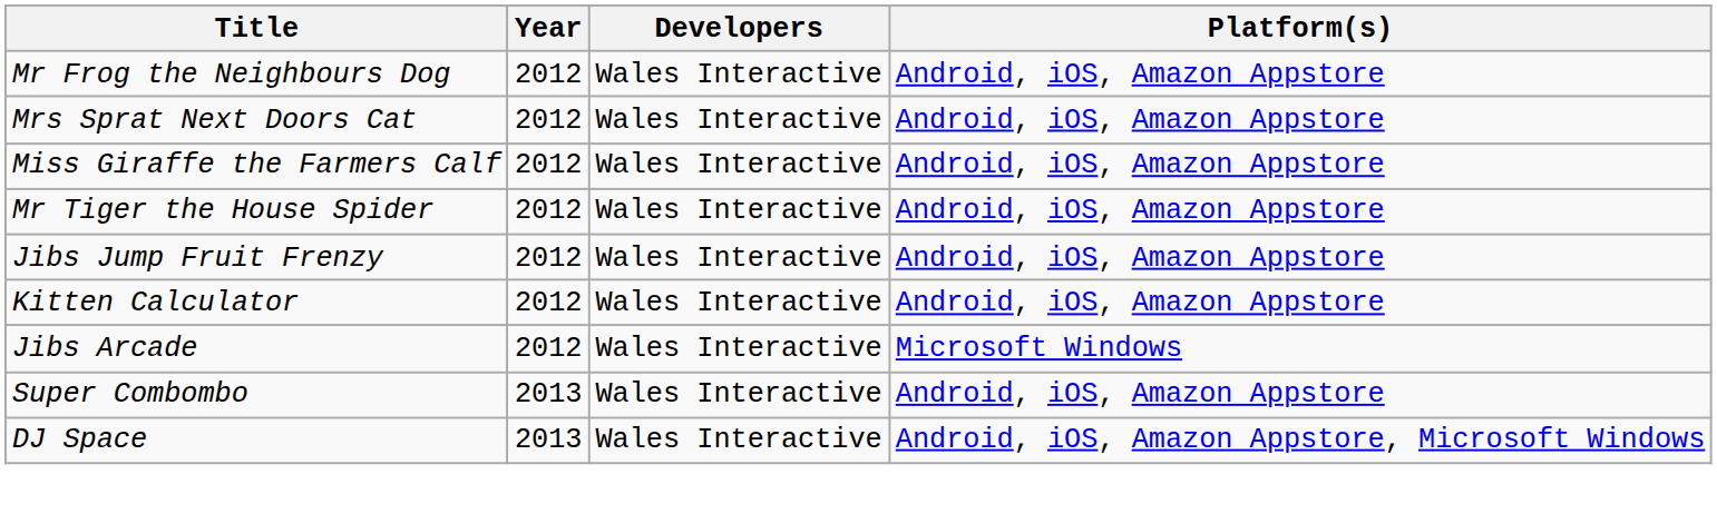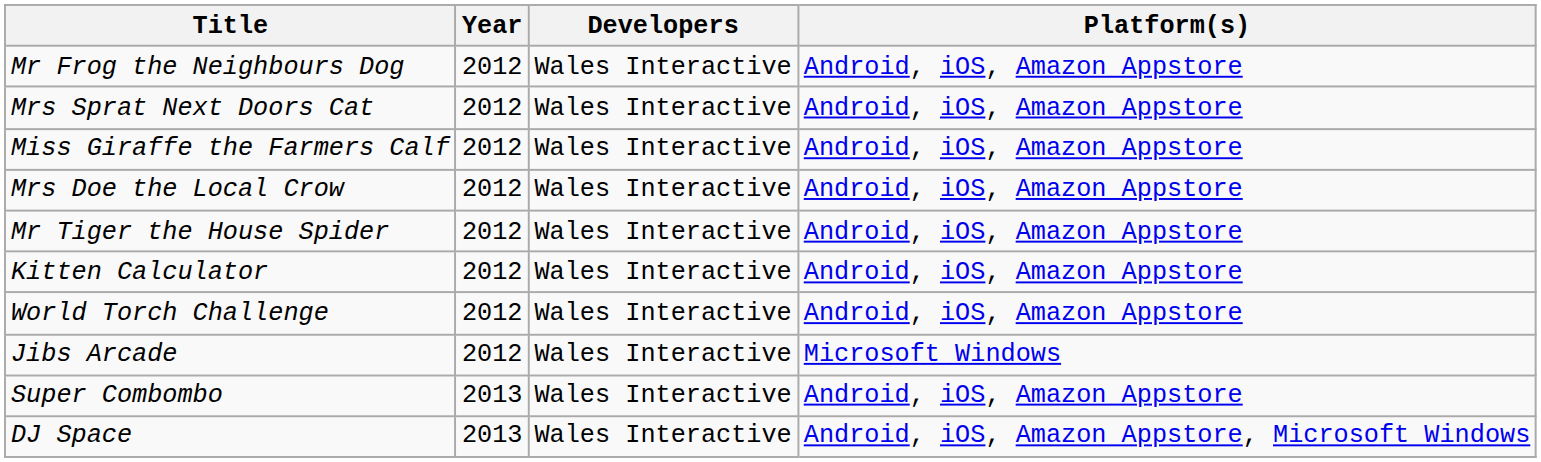+ row: Mrs Doe the Local Crow | 2012 | Wales Interactive | Android, iOS, Amazon Appstore
- row: Jibs Jump Fruit Frenzy | 2012 | Wales Interactive | Android, iOS, Amazon Appstore
+ row: World Torch Challenge | 2012 | Wales Interactive | Android, iOS, Amazon Appstore
